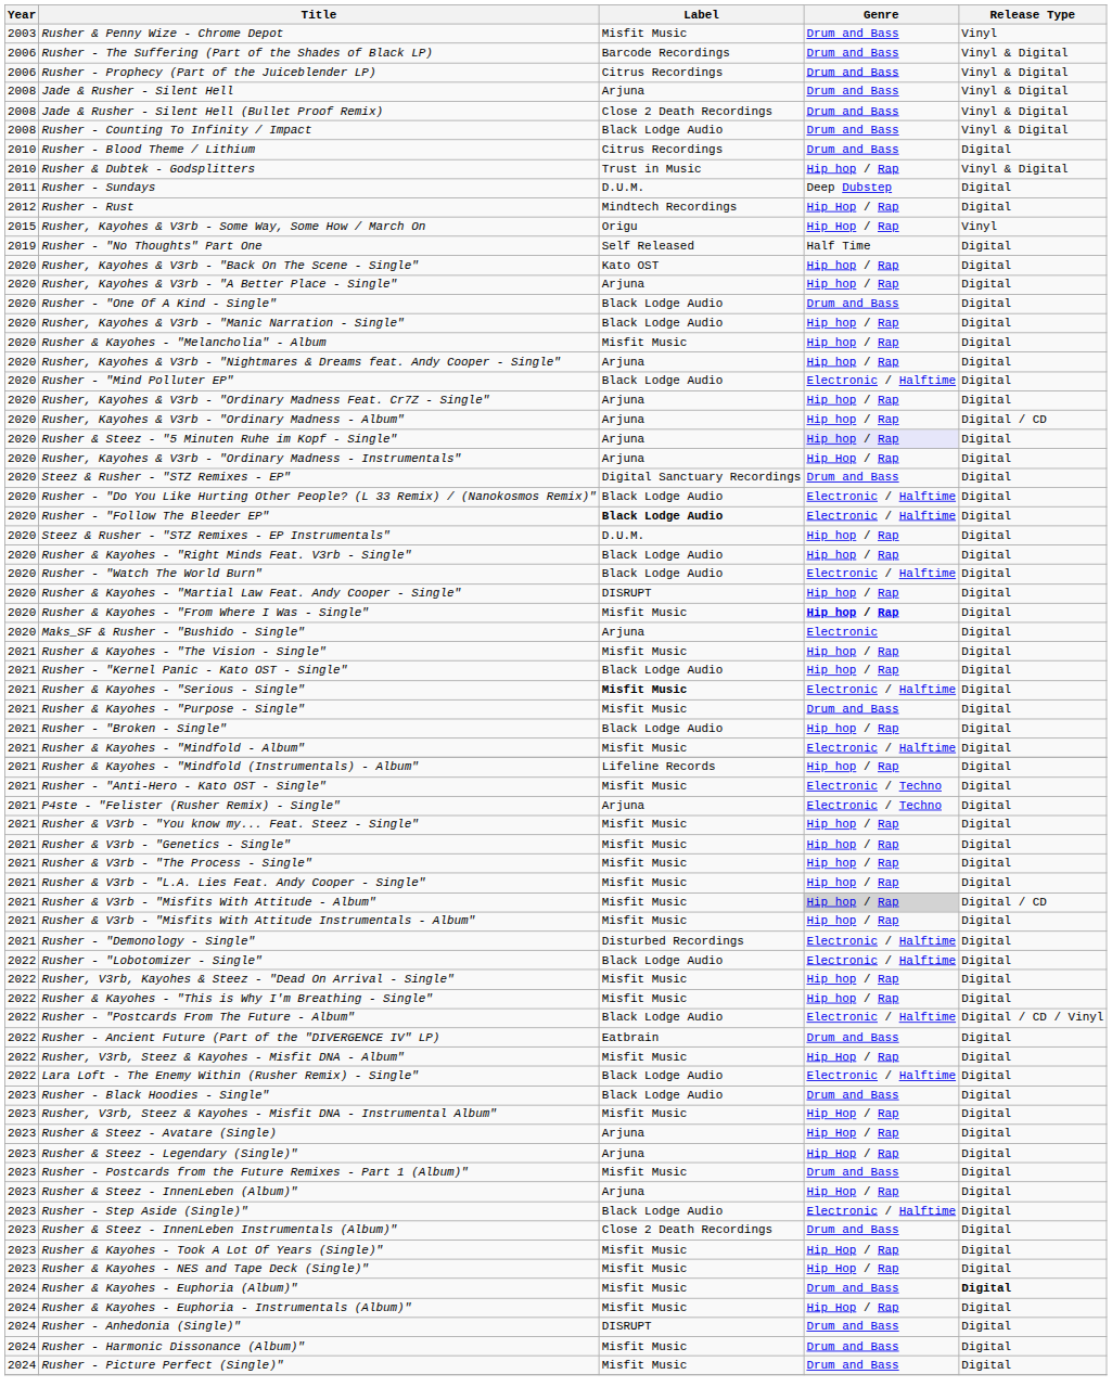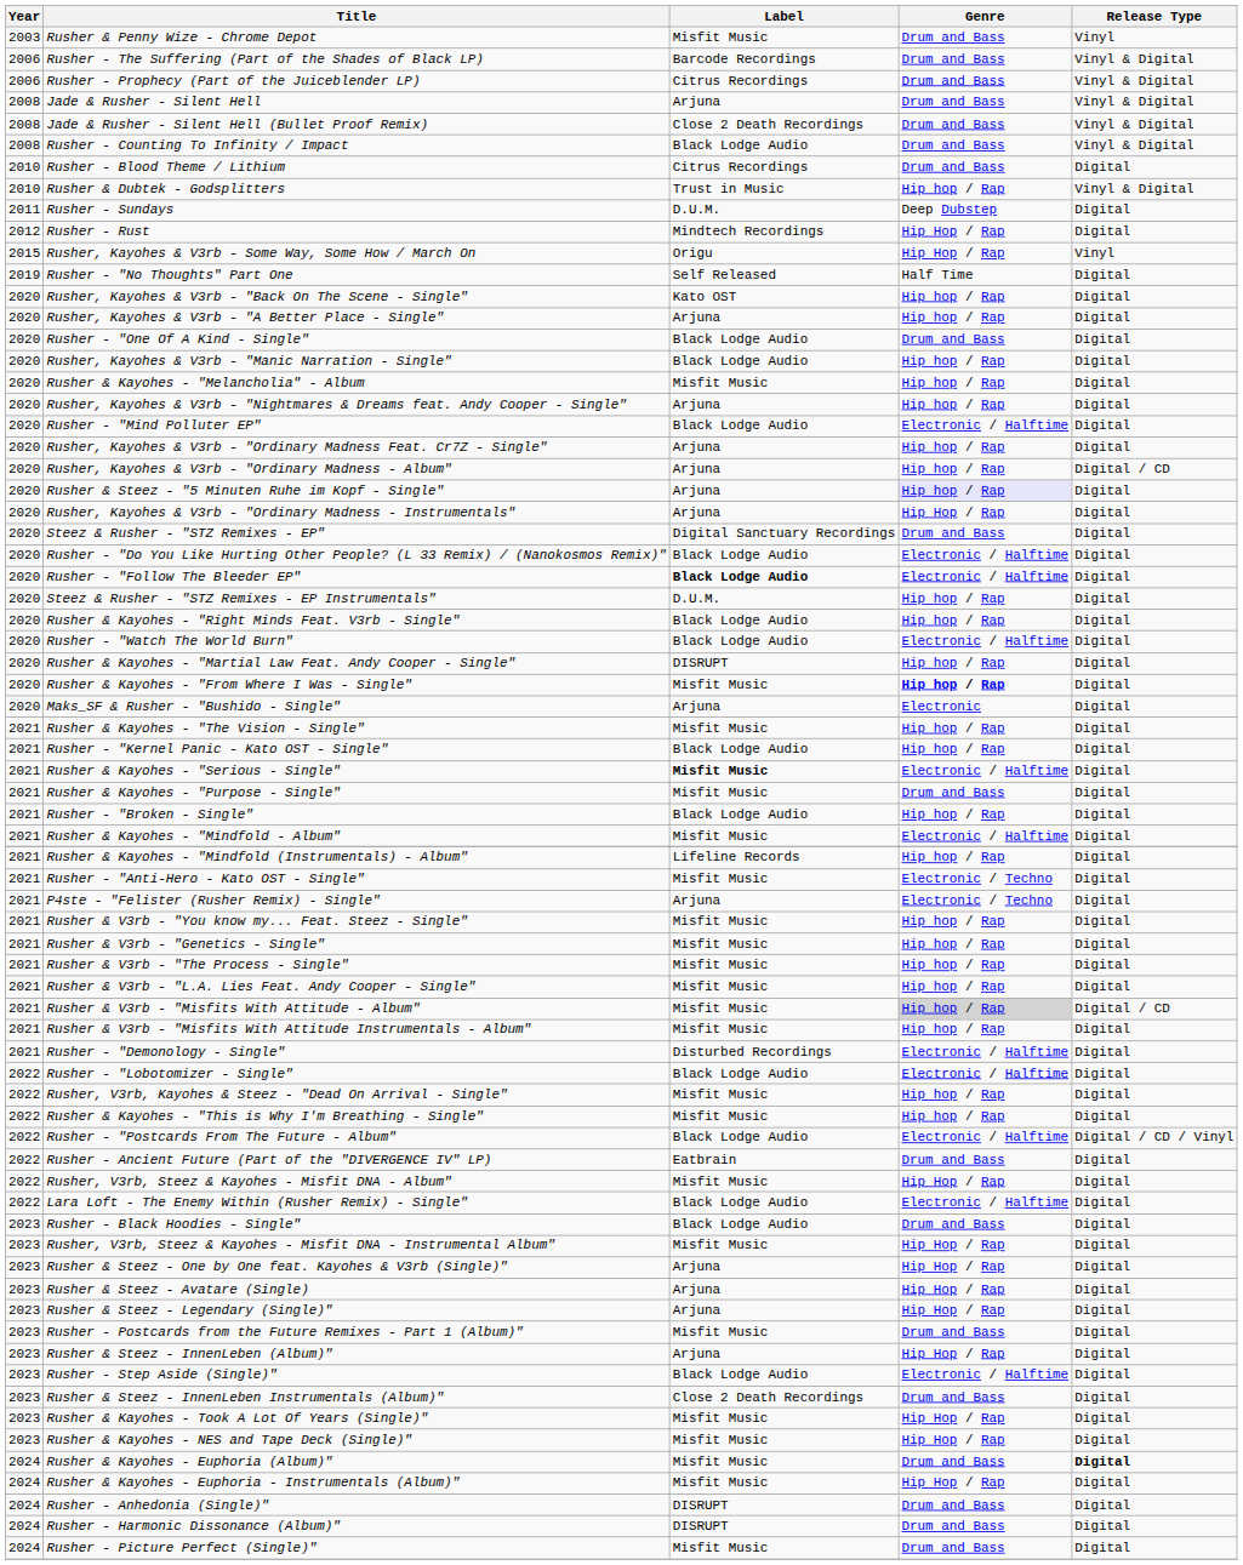+ row: 2023 | Rusher & Steez - One by One feat. Kayohes & V3rb (Single)" | Arjuna | Hip Hop / Rap | Digital
Rusher - Harmonic Dissonance (Album)" | Label: Misfit Music -> DISRUPT
